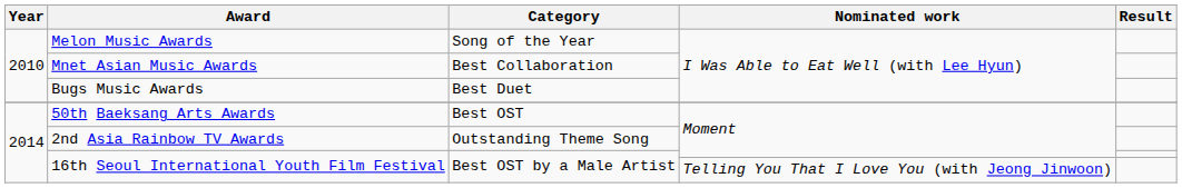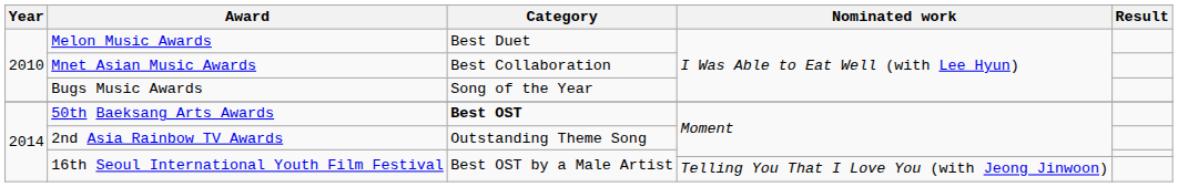Melon Music Awards | Category: Song of the Year -> Best Duet
Bugs Music Awards | Category: Best Duet -> Song of the Year
50th Baeksang Arts Awards | Category: normal -> bold
